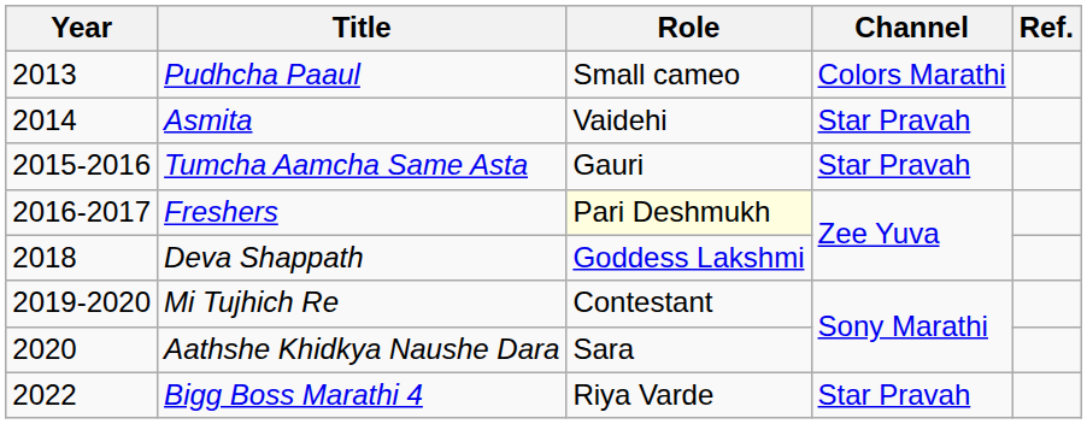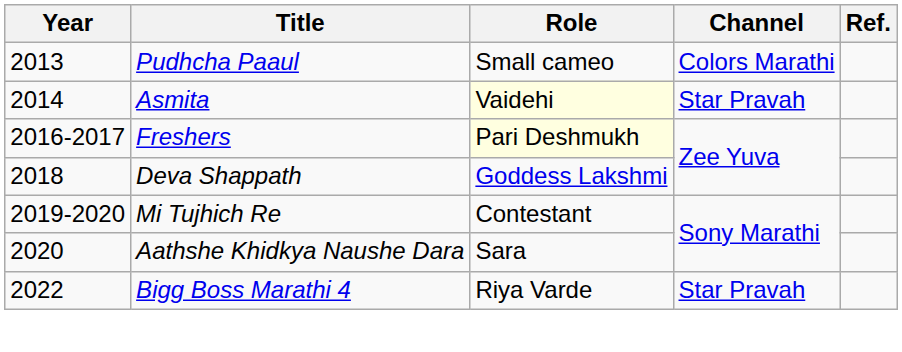Asmita | Role: no background -> lightyellow background
- row: 2015-2016 | Tumcha Aamcha Same Asta | Gauri | Star Pravah
